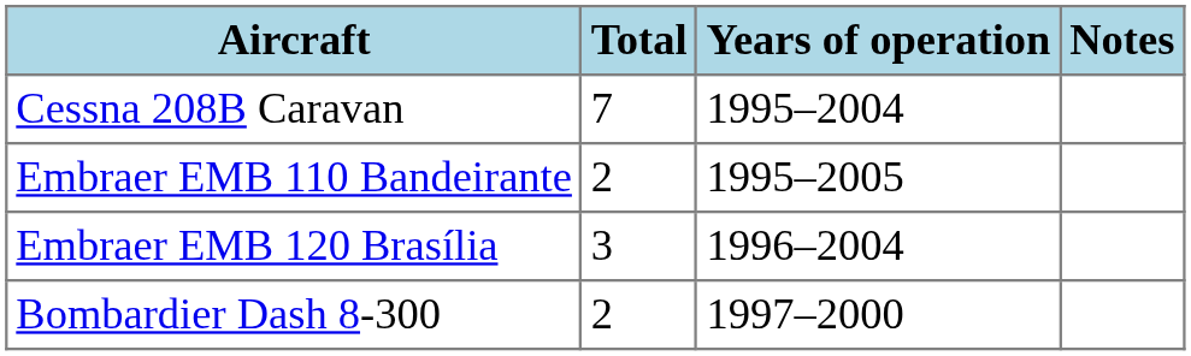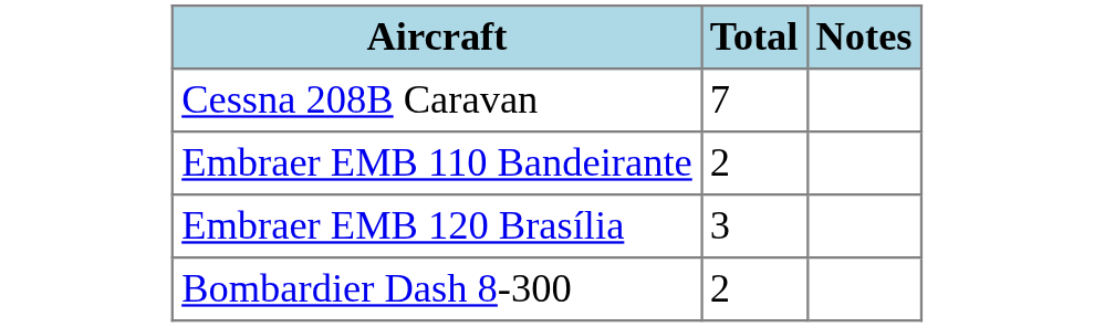- column: Years of operation | 1995–2004 | 1995–2005 | 1996–2004 | 1997–2000
